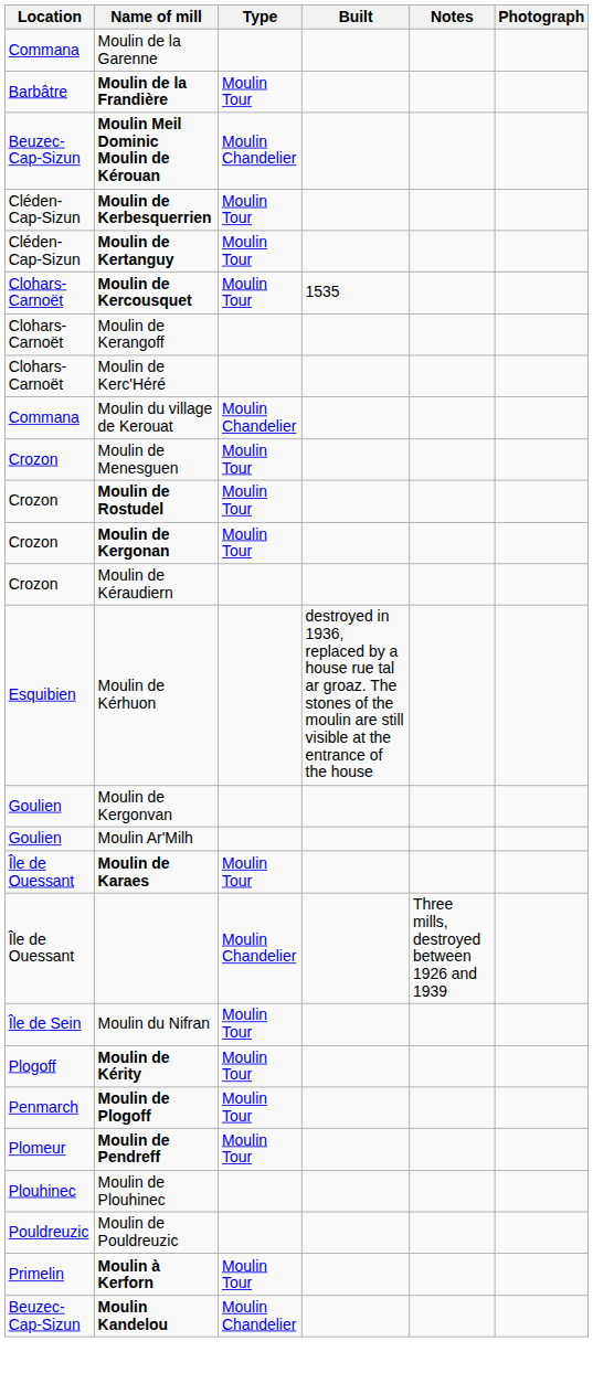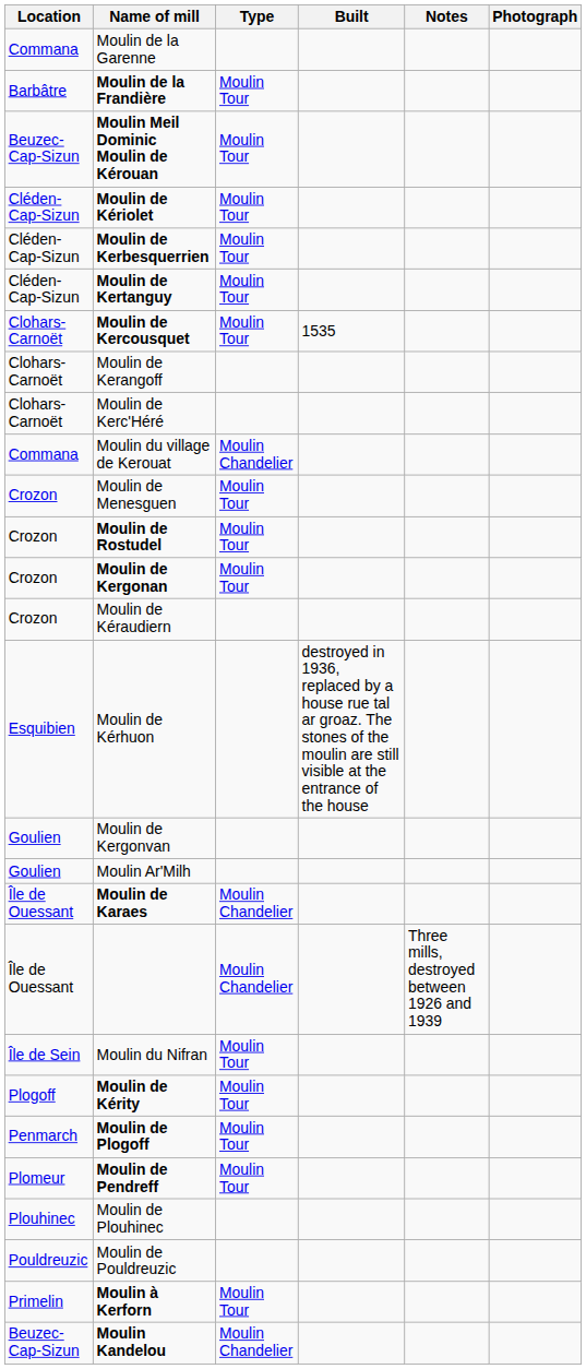Moulin Meil Dominic Moulin de Kérouan | Type: Moulin Chandelier -> Moulin Tour
+ row: Cléden-Cap-Sizun | Moulin de Kériolet | Moulin Tour
Moulin de Karaes | Type: Moulin Tour -> Moulin Chandelier
